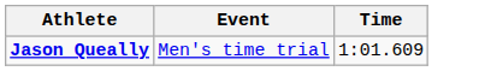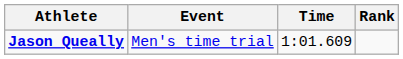+ column: Rank
